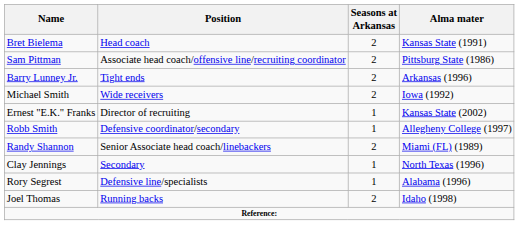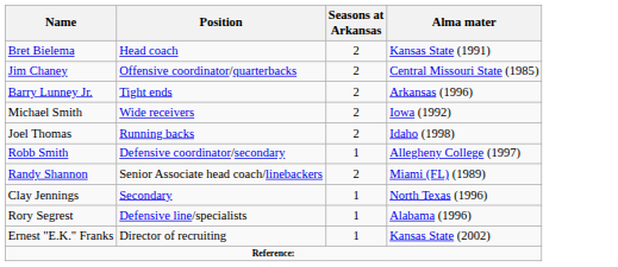+ row: Jim Chaney | Offensive coordinator/quarterbacks | 2 | Central Missouri State (1985)
- row: Sam Pittman | Associate head coach/offensive line/recruiting coordinator | 2 | Pittsburg State (1986)
rows swapped: Joel Thomas <-> Ernest "E.K." Franks
